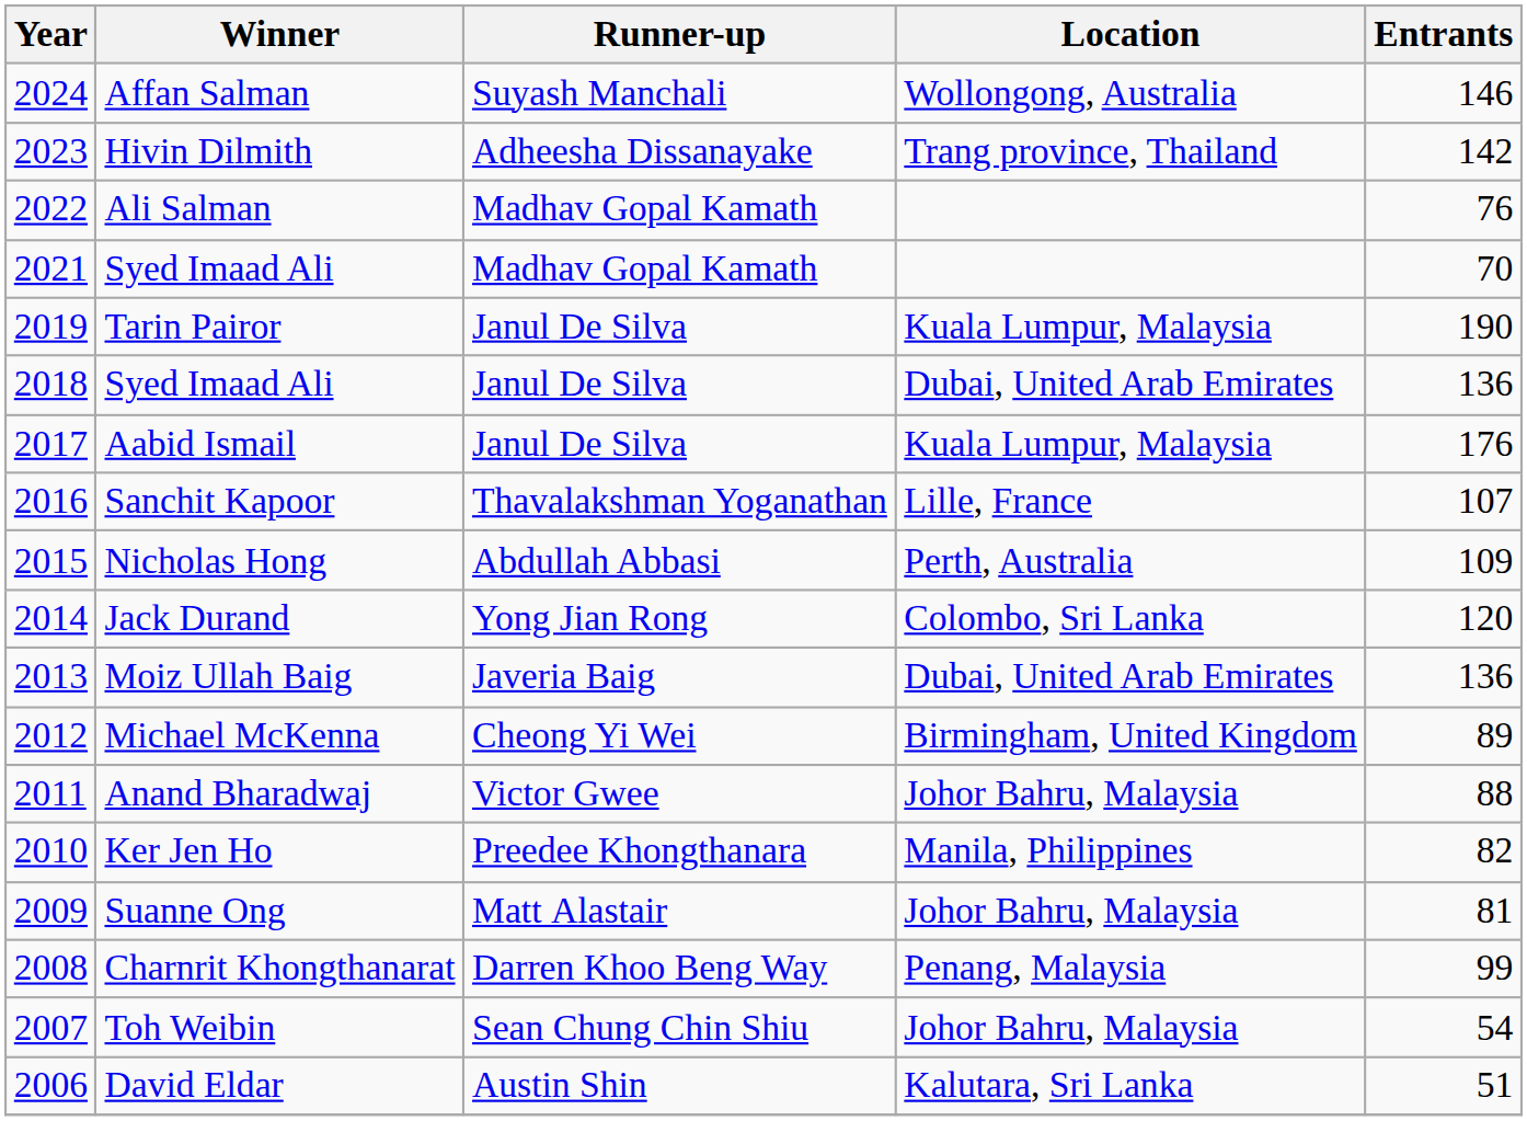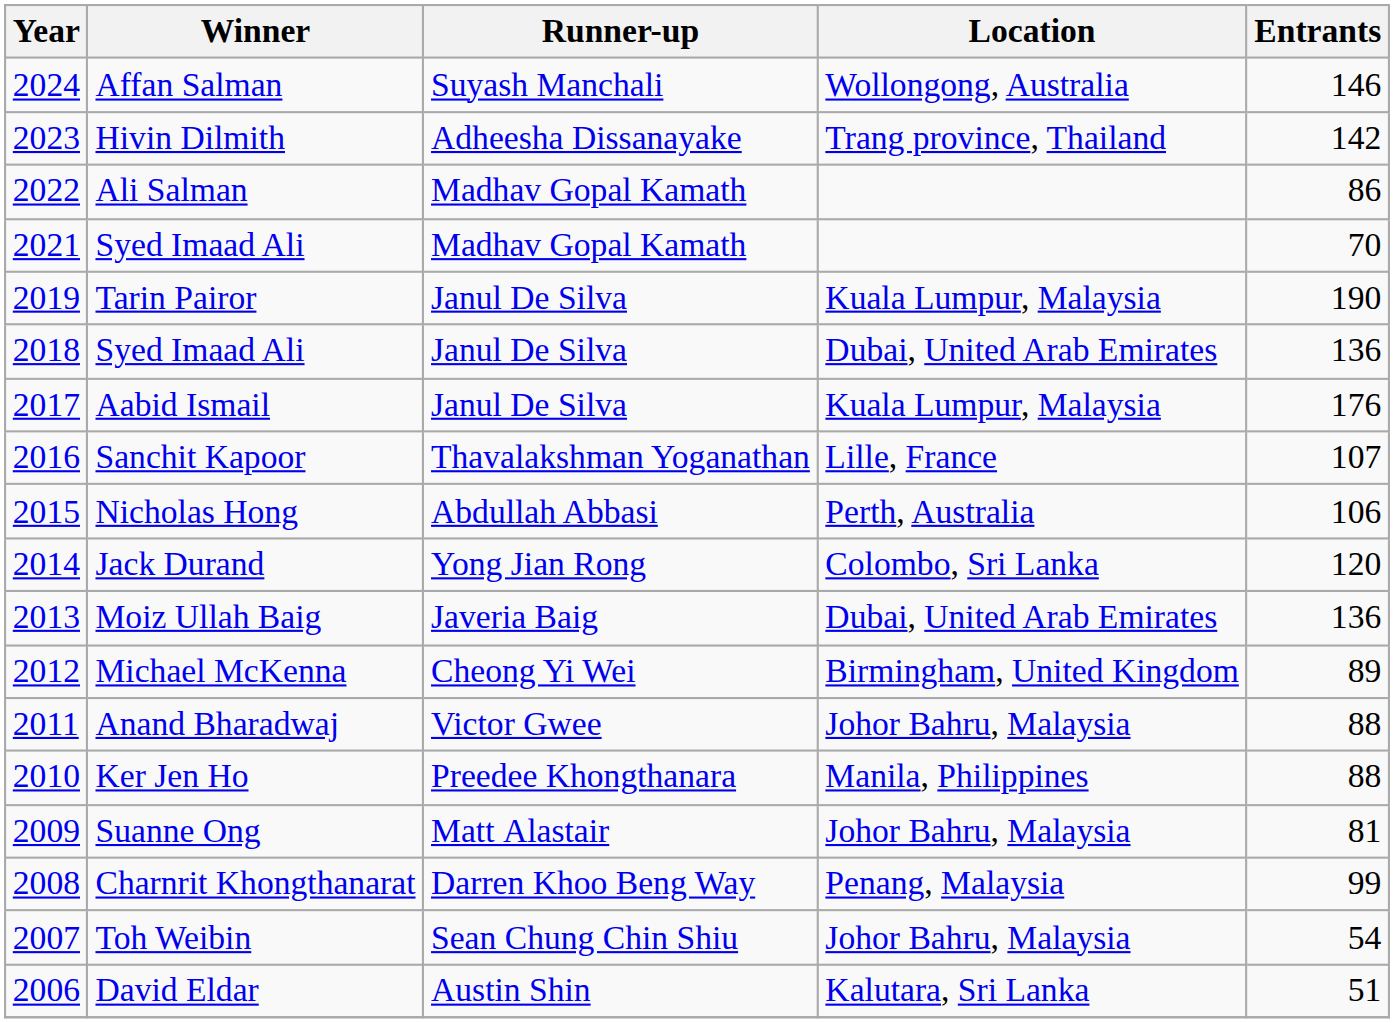Ali Salman | Entrants: 76 -> 86
Nicholas Hong | Entrants: 109 -> 106
Ker Jen Ho | Entrants: 82 -> 88
